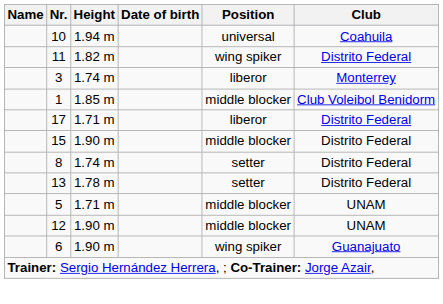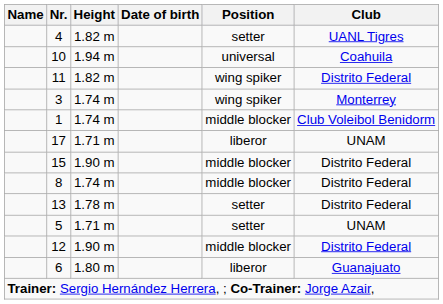+ row: 4 | 1.82 m | setter | UANL Tigres
3 | Position: liberor -> wing spiker
1 | Height: 1.85 m -> 1.74 m
17 | Club: Distrito Federal -> UNAM
8 | Position: setter -> middle blocker
5 | Position: middle blocker -> setter
12 | Club: UNAM -> Distrito Federal
6 | Height: 1.90 m -> 1.80 m
6 | Position: wing spiker -> liberor
